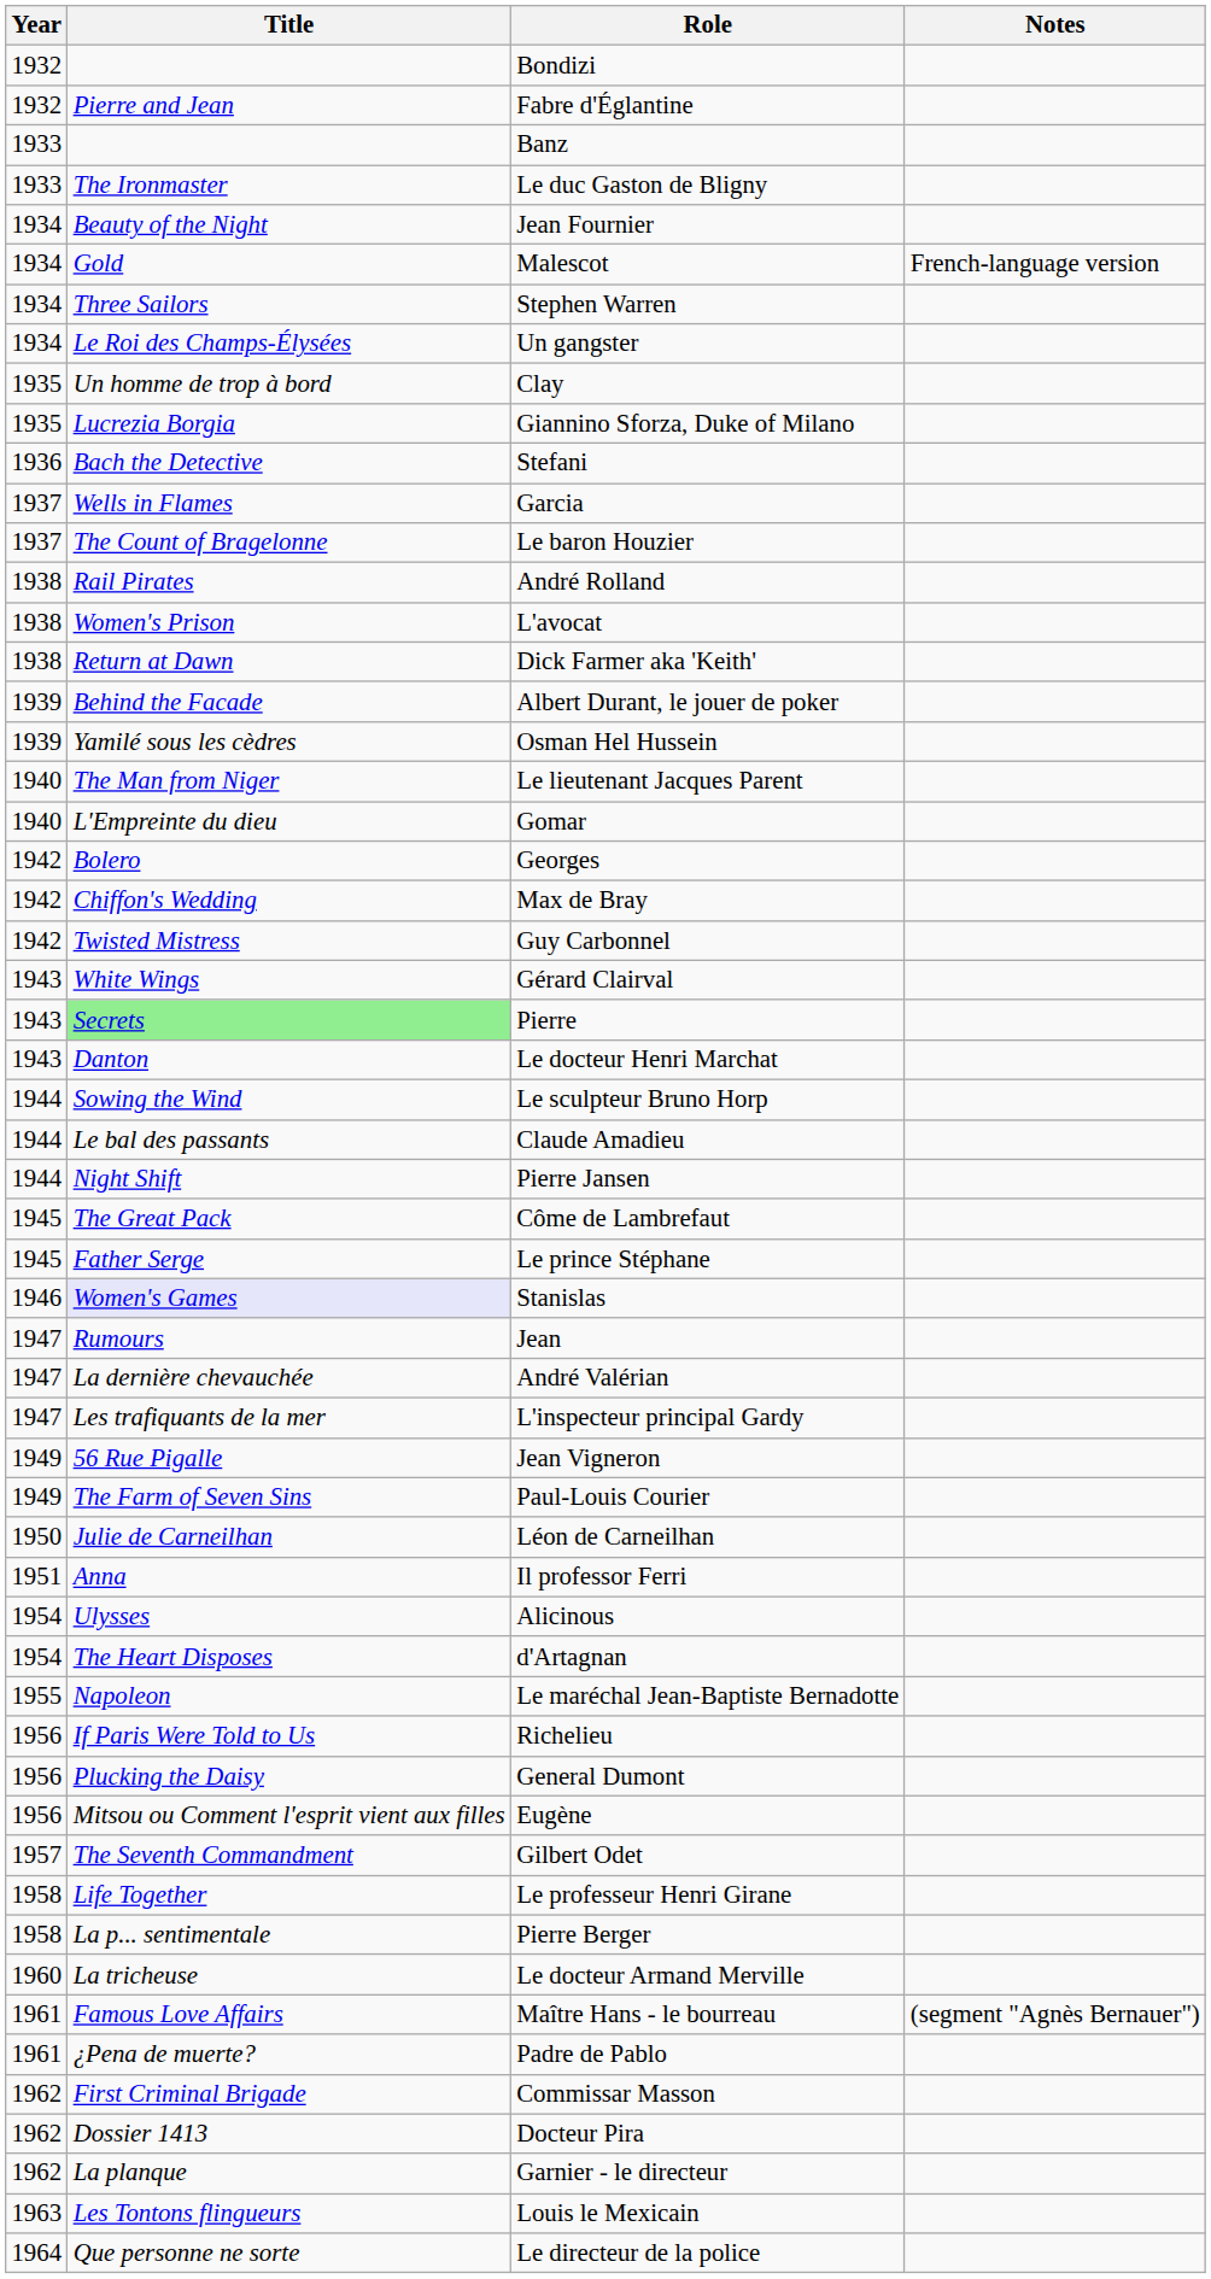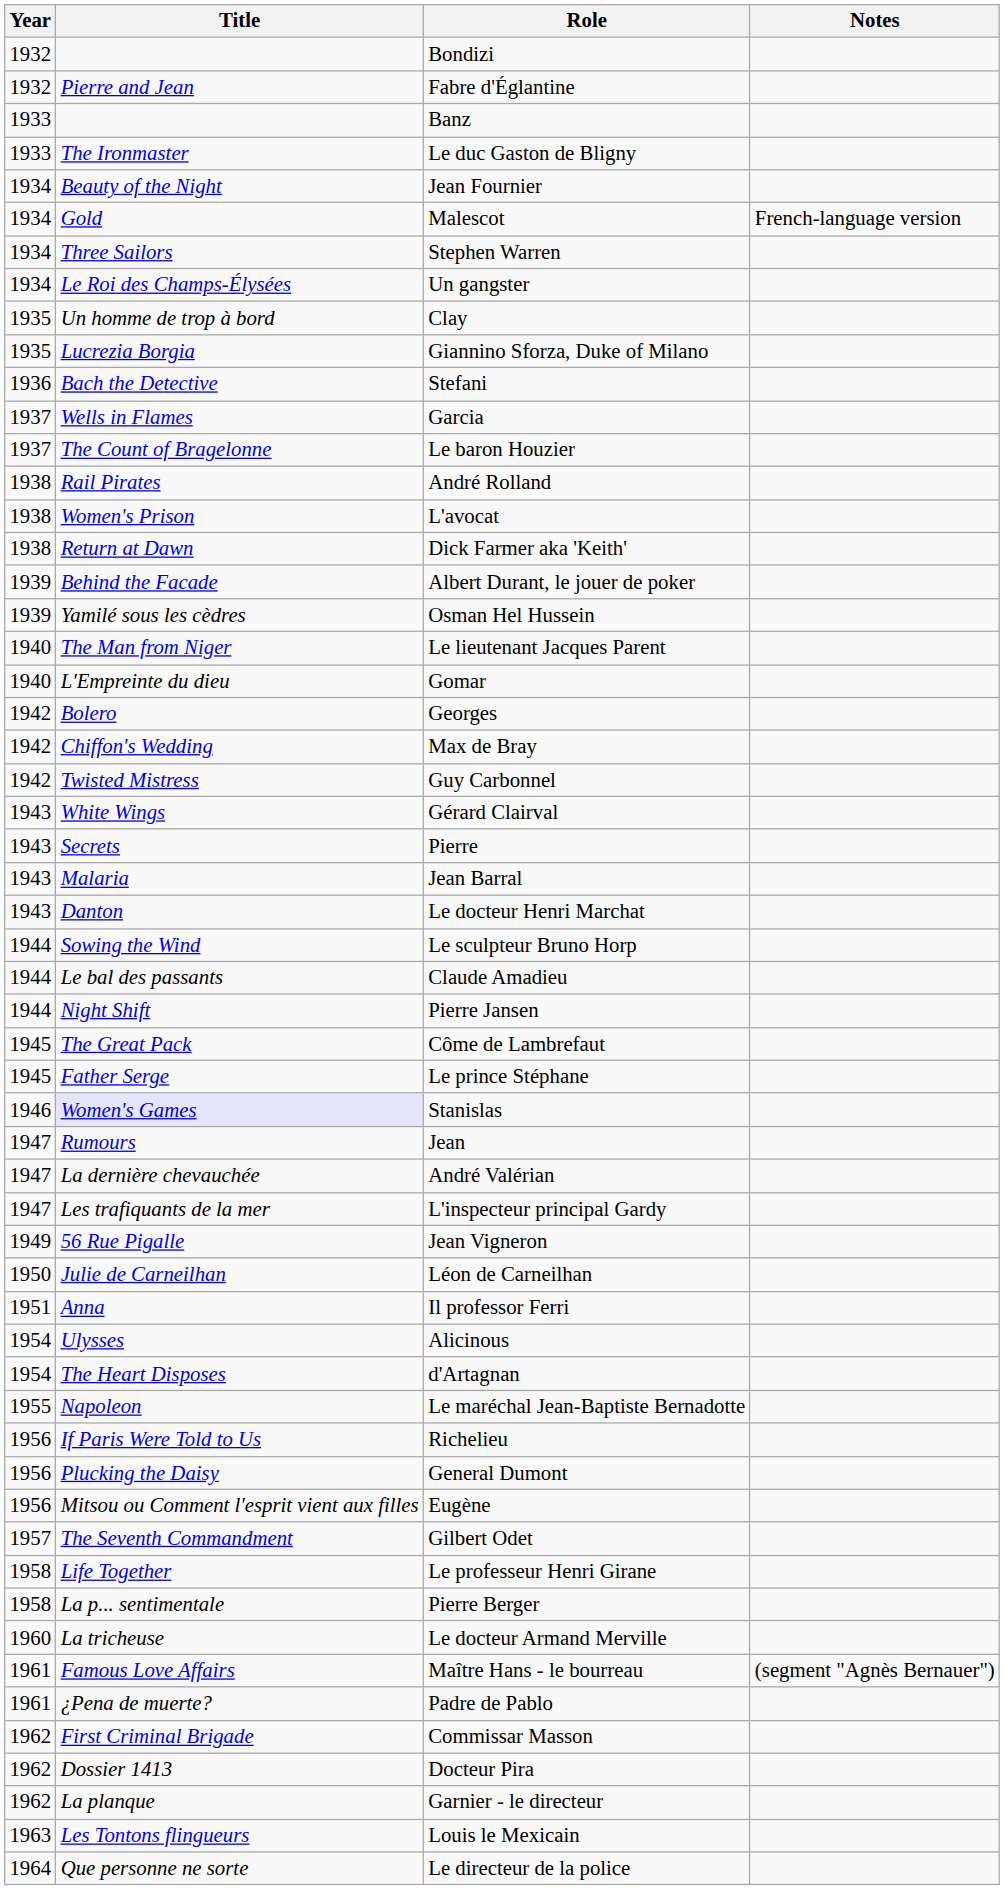Pierre | Title: lightgreen background -> no background
+ row: 1943 | Malaria | Jean Barral
- row: 1949 | The Farm of Seven Sins | Paul-Louis Courier
